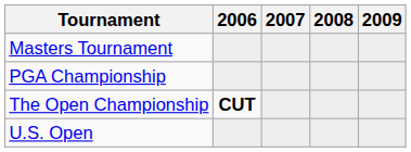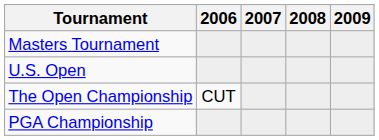rows swapped: U.S. Open <-> PGA Championship
The Open Championship | 2006: bold -> normal
